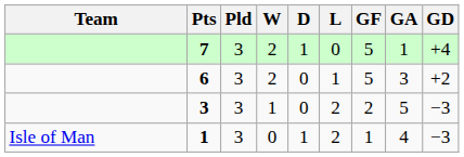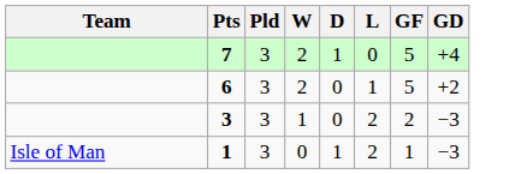- column: GA | 1 | 3 | 5 | 4
